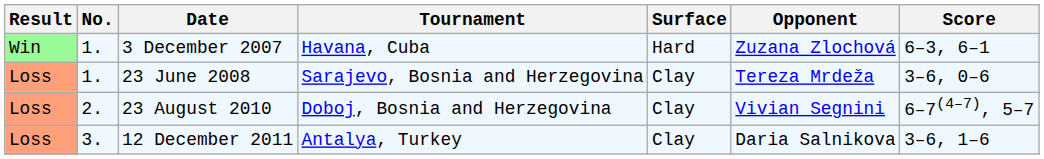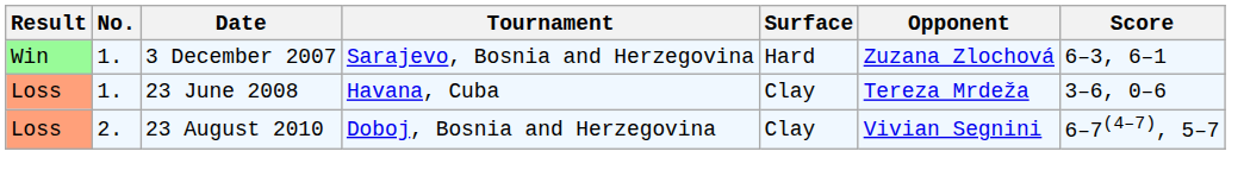3 December 2007 | Tournament: Havana, Cuba -> Sarajevo, Bosnia and Herzegovina
23 June 2008 | Tournament: Sarajevo, Bosnia and Herzegovina -> Havana, Cuba
- row: Loss | 3. | 12 December 2011 | Antalya, Turkey | Clay | Daria Salnikova | 3–6, 1–6
